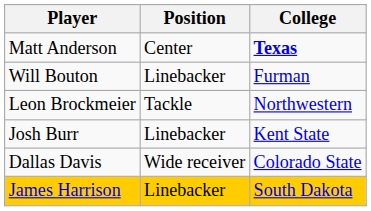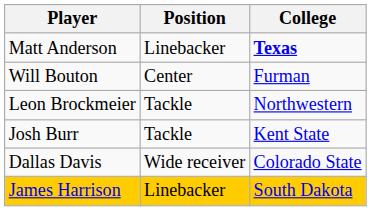Matt Anderson | Position: Center -> Linebacker
Will Bouton | Position: Linebacker -> Center
Josh Burr | Position: Linebacker -> Tackle
